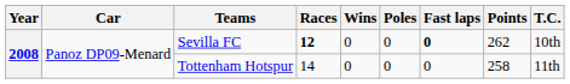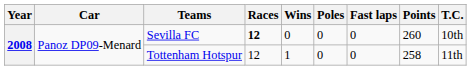Sevilla FC | Fast laps: bold -> normal
Sevilla FC | Points: 262 -> 260
Tottenham Hotspur | Races: 14 -> 12
Tottenham Hotspur | Wins: 0 -> 1
